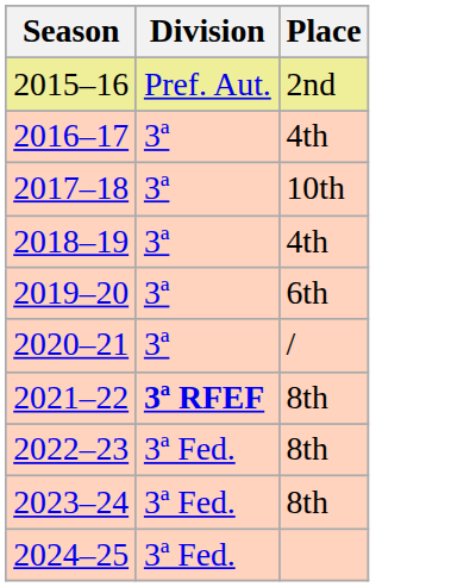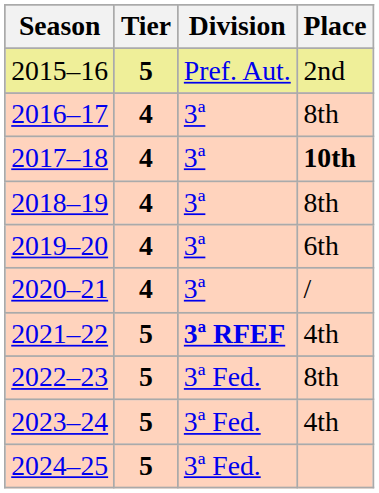+ column: Tier | 5 | 4 | 4 | 4 | 4 | 4 | 5 | 5 | 5 | 5
2016–17 | Place: 4th -> 8th
2017–18 | Place: normal -> bold
2018–19 | Place: 4th -> 8th
2021–22 | Place: 8th -> 4th
2023–24 | Place: 8th -> 4th
